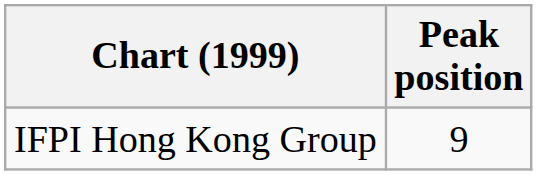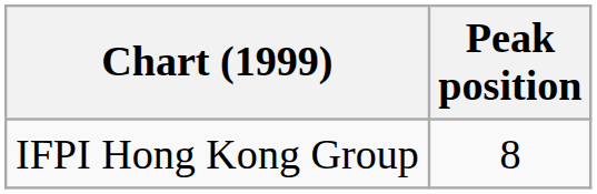IFPI Hong Kong Group | Peak position: 9 -> 8
